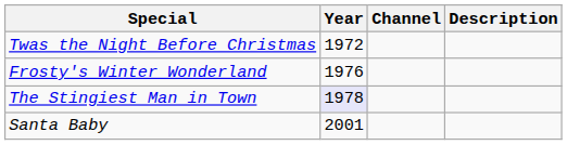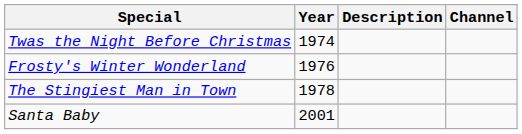columns swapped: Channel <-> Description
Twas the Night Before Christmas | Year: 1972 -> 1974
The Stingiest Man in Town | Year: lavender background -> no background
